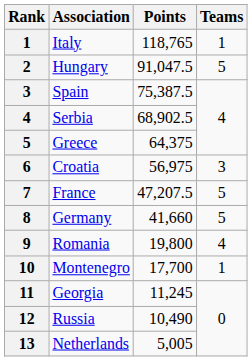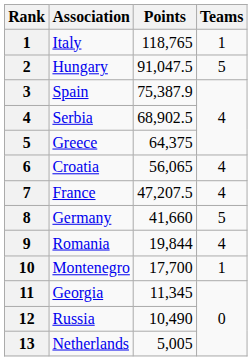Spain | Points: 75,387.5 -> 75,387.9
Croatia | Points: 56,975 -> 56,065
Croatia | Teams: 3 -> 4
France | Teams: 5 -> 4
Romania | Points: 19,800 -> 19,844
Georgia | Points: 11,245 -> 11,345
